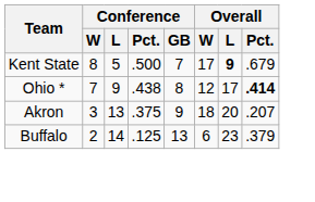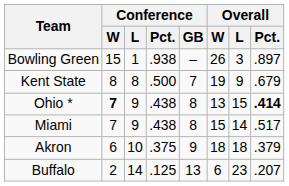+ row: Bowling Green | 15 | 1 | .938 | – | 26 | 3 | .897
Kent State | Conference / L: 5 -> 8
Kent State | Overall / W: 17 -> 19
Kent State | Overall / L: bold -> normal
Ohio * | Conference / W: normal -> bold
Ohio * | Overall / W: 12 -> 13
Ohio * | Overall / L: 17 -> 15
+ row: Miami | 7 | 9 | .438 | 8 | 15 | 14 | .517
Akron | Conference / W: 3 -> 6
Akron | Conference / L: 13 -> 10
Akron | Overall / L: 20 -> 18
Akron | Overall / Pct.: .207 -> .379
Buffalo | Overall / Pct.: .379 -> .207
